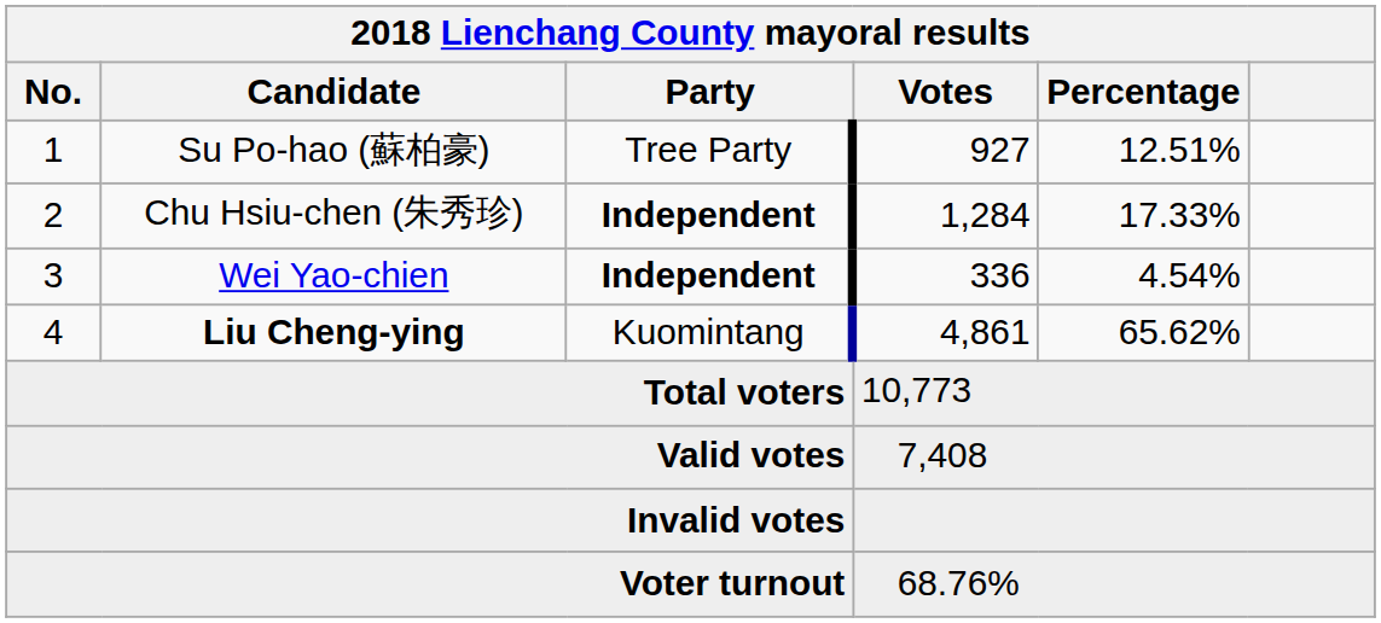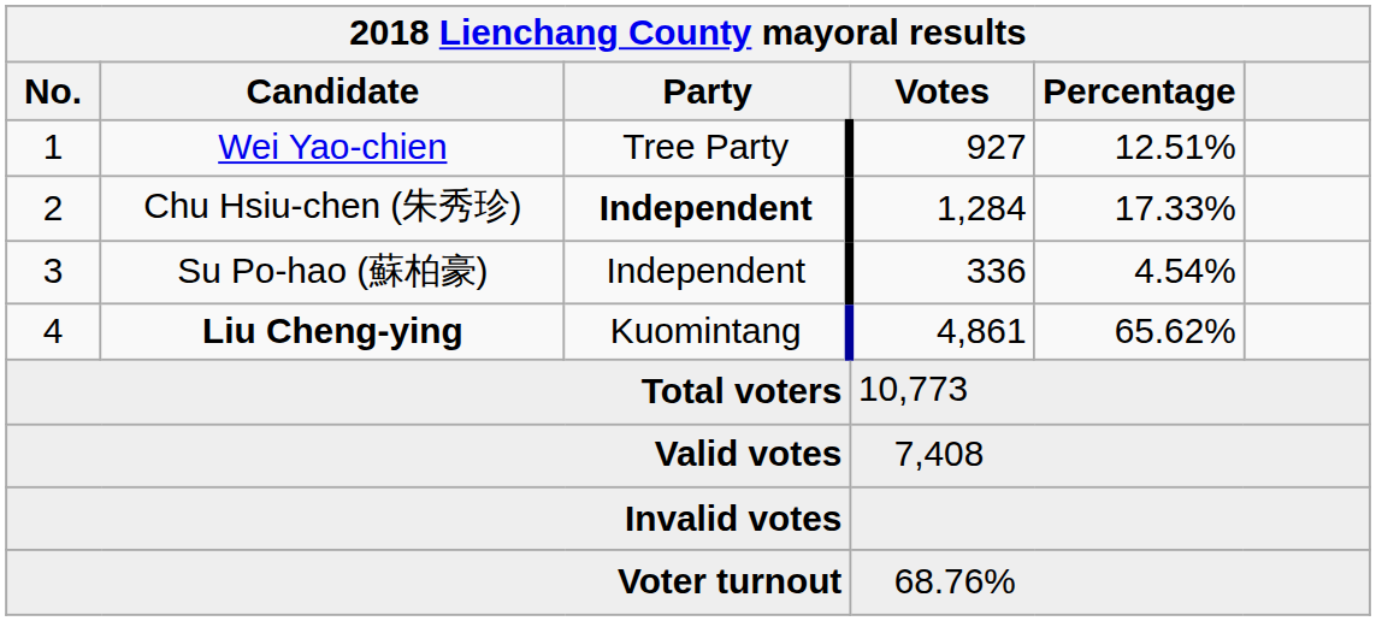1 | Candidate: Su Po-hao (蘇柏豪) -> Wei Yao-chien
3 | Candidate: Wei Yao-chien -> Su Po-hao (蘇柏豪)
3 | Party: bold -> normal
